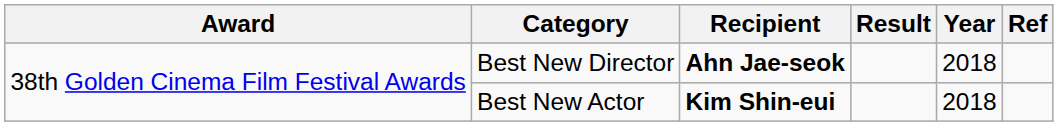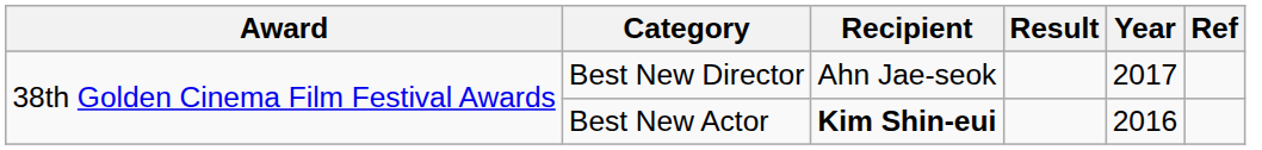Best New Director | Recipient: bold -> normal
Best New Director | Year: 2018 -> 2017
Best New Actor | Year: 2018 -> 2016
